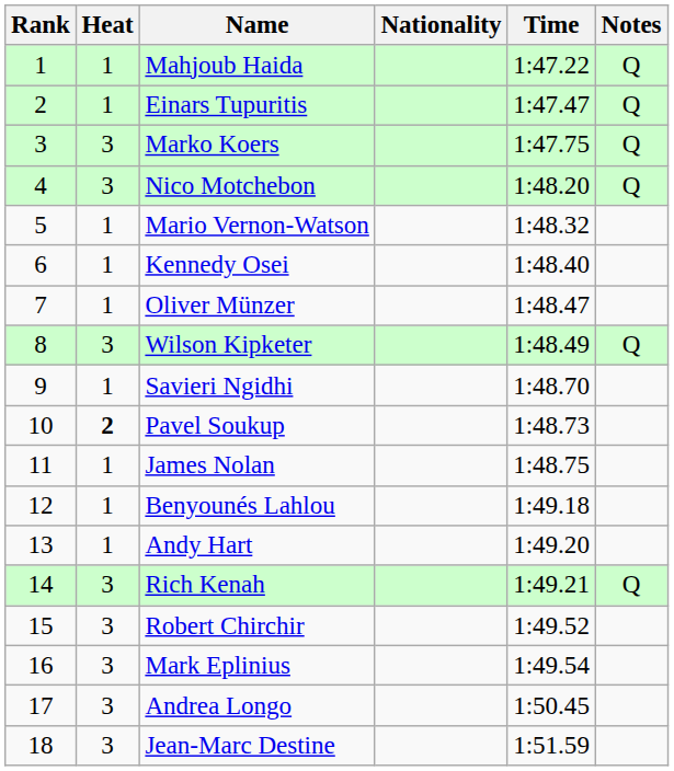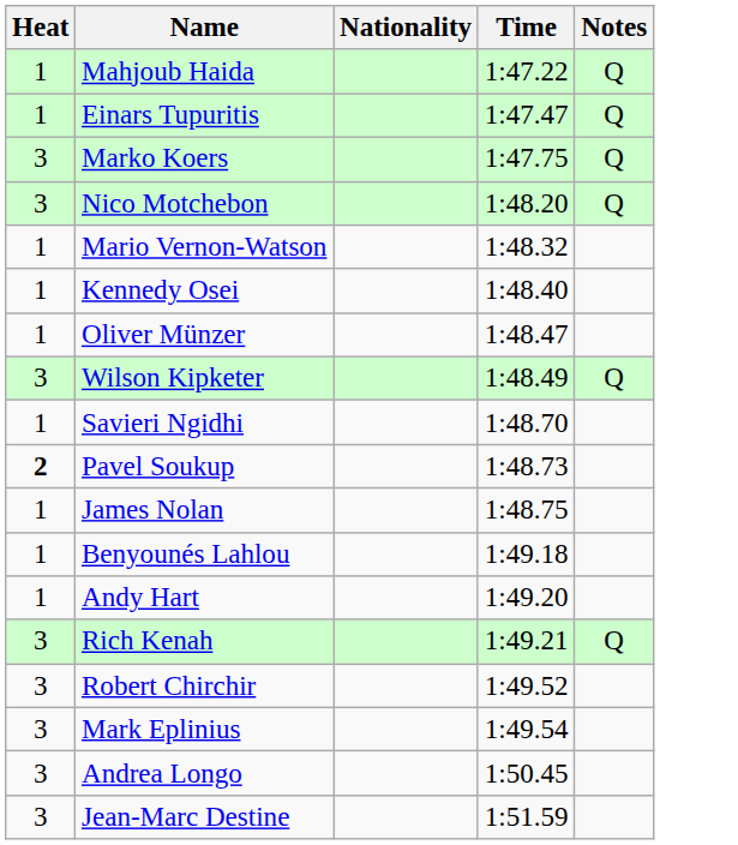- column: Rank | 1 | 2 | 3 | 4 | 5 | 6 | 7 | 8 | 9 | 10 | 11 | 12 | 13 | 14 | 15 | 16 | 17 | 18
